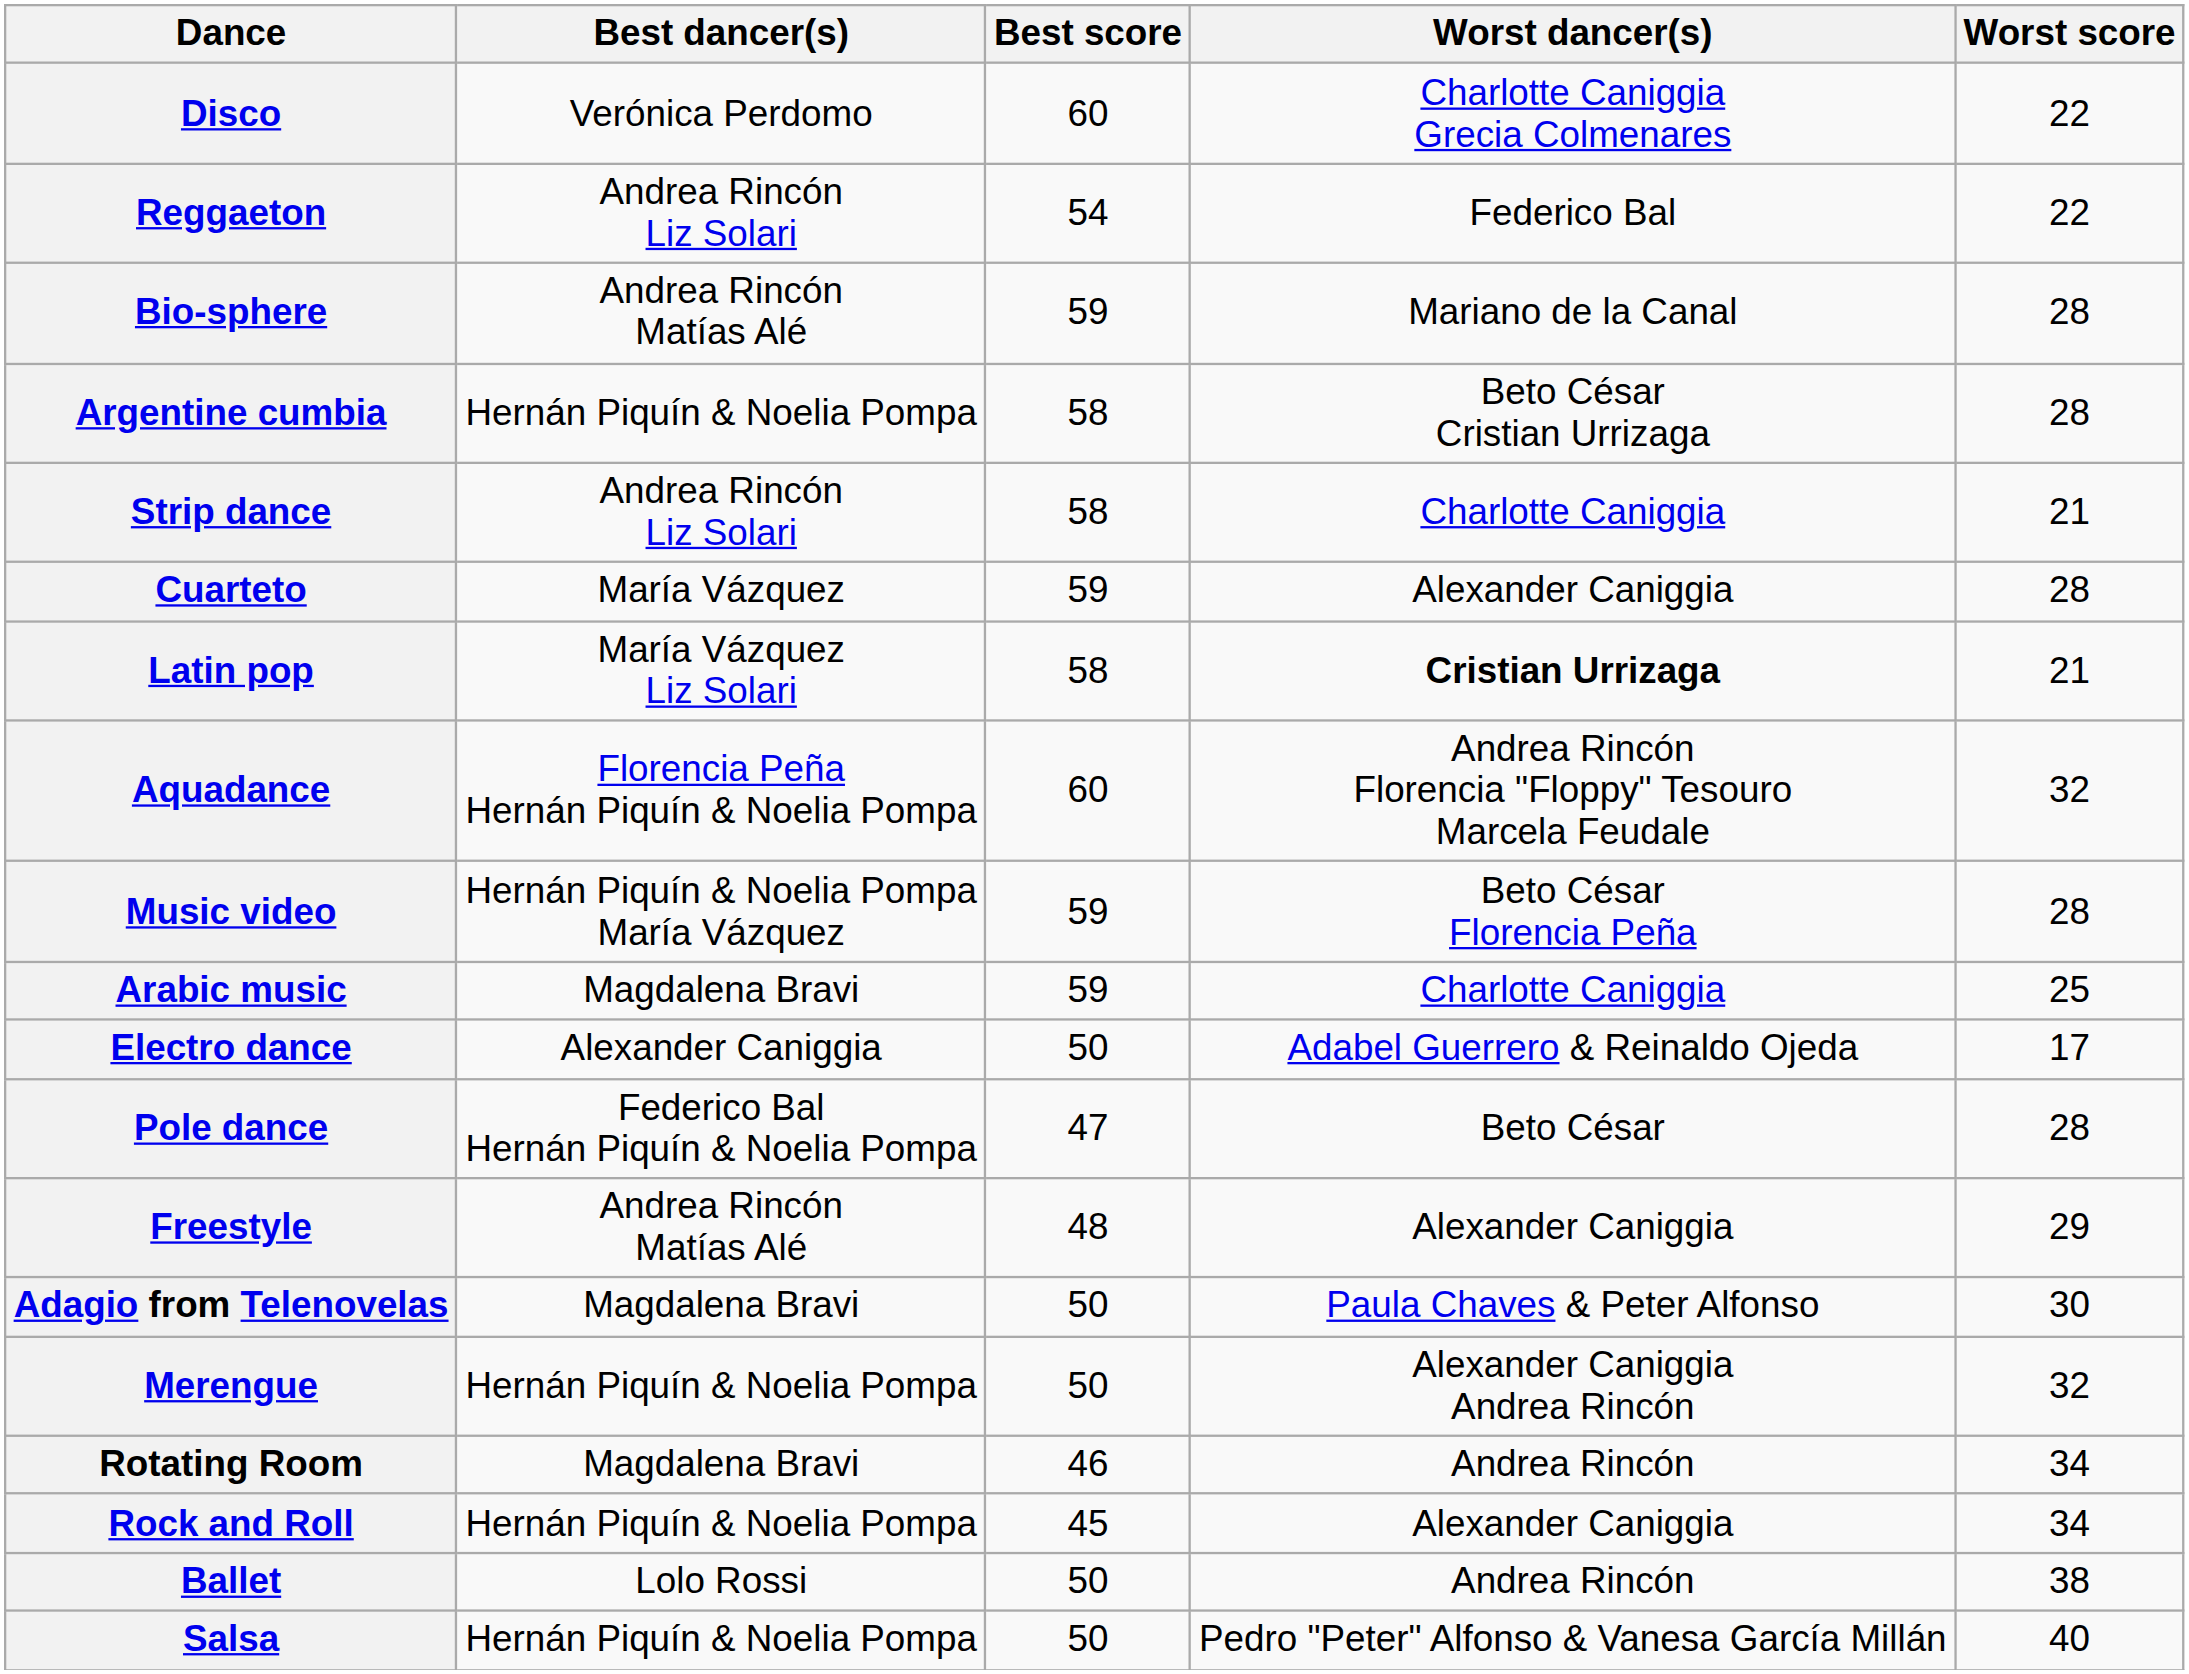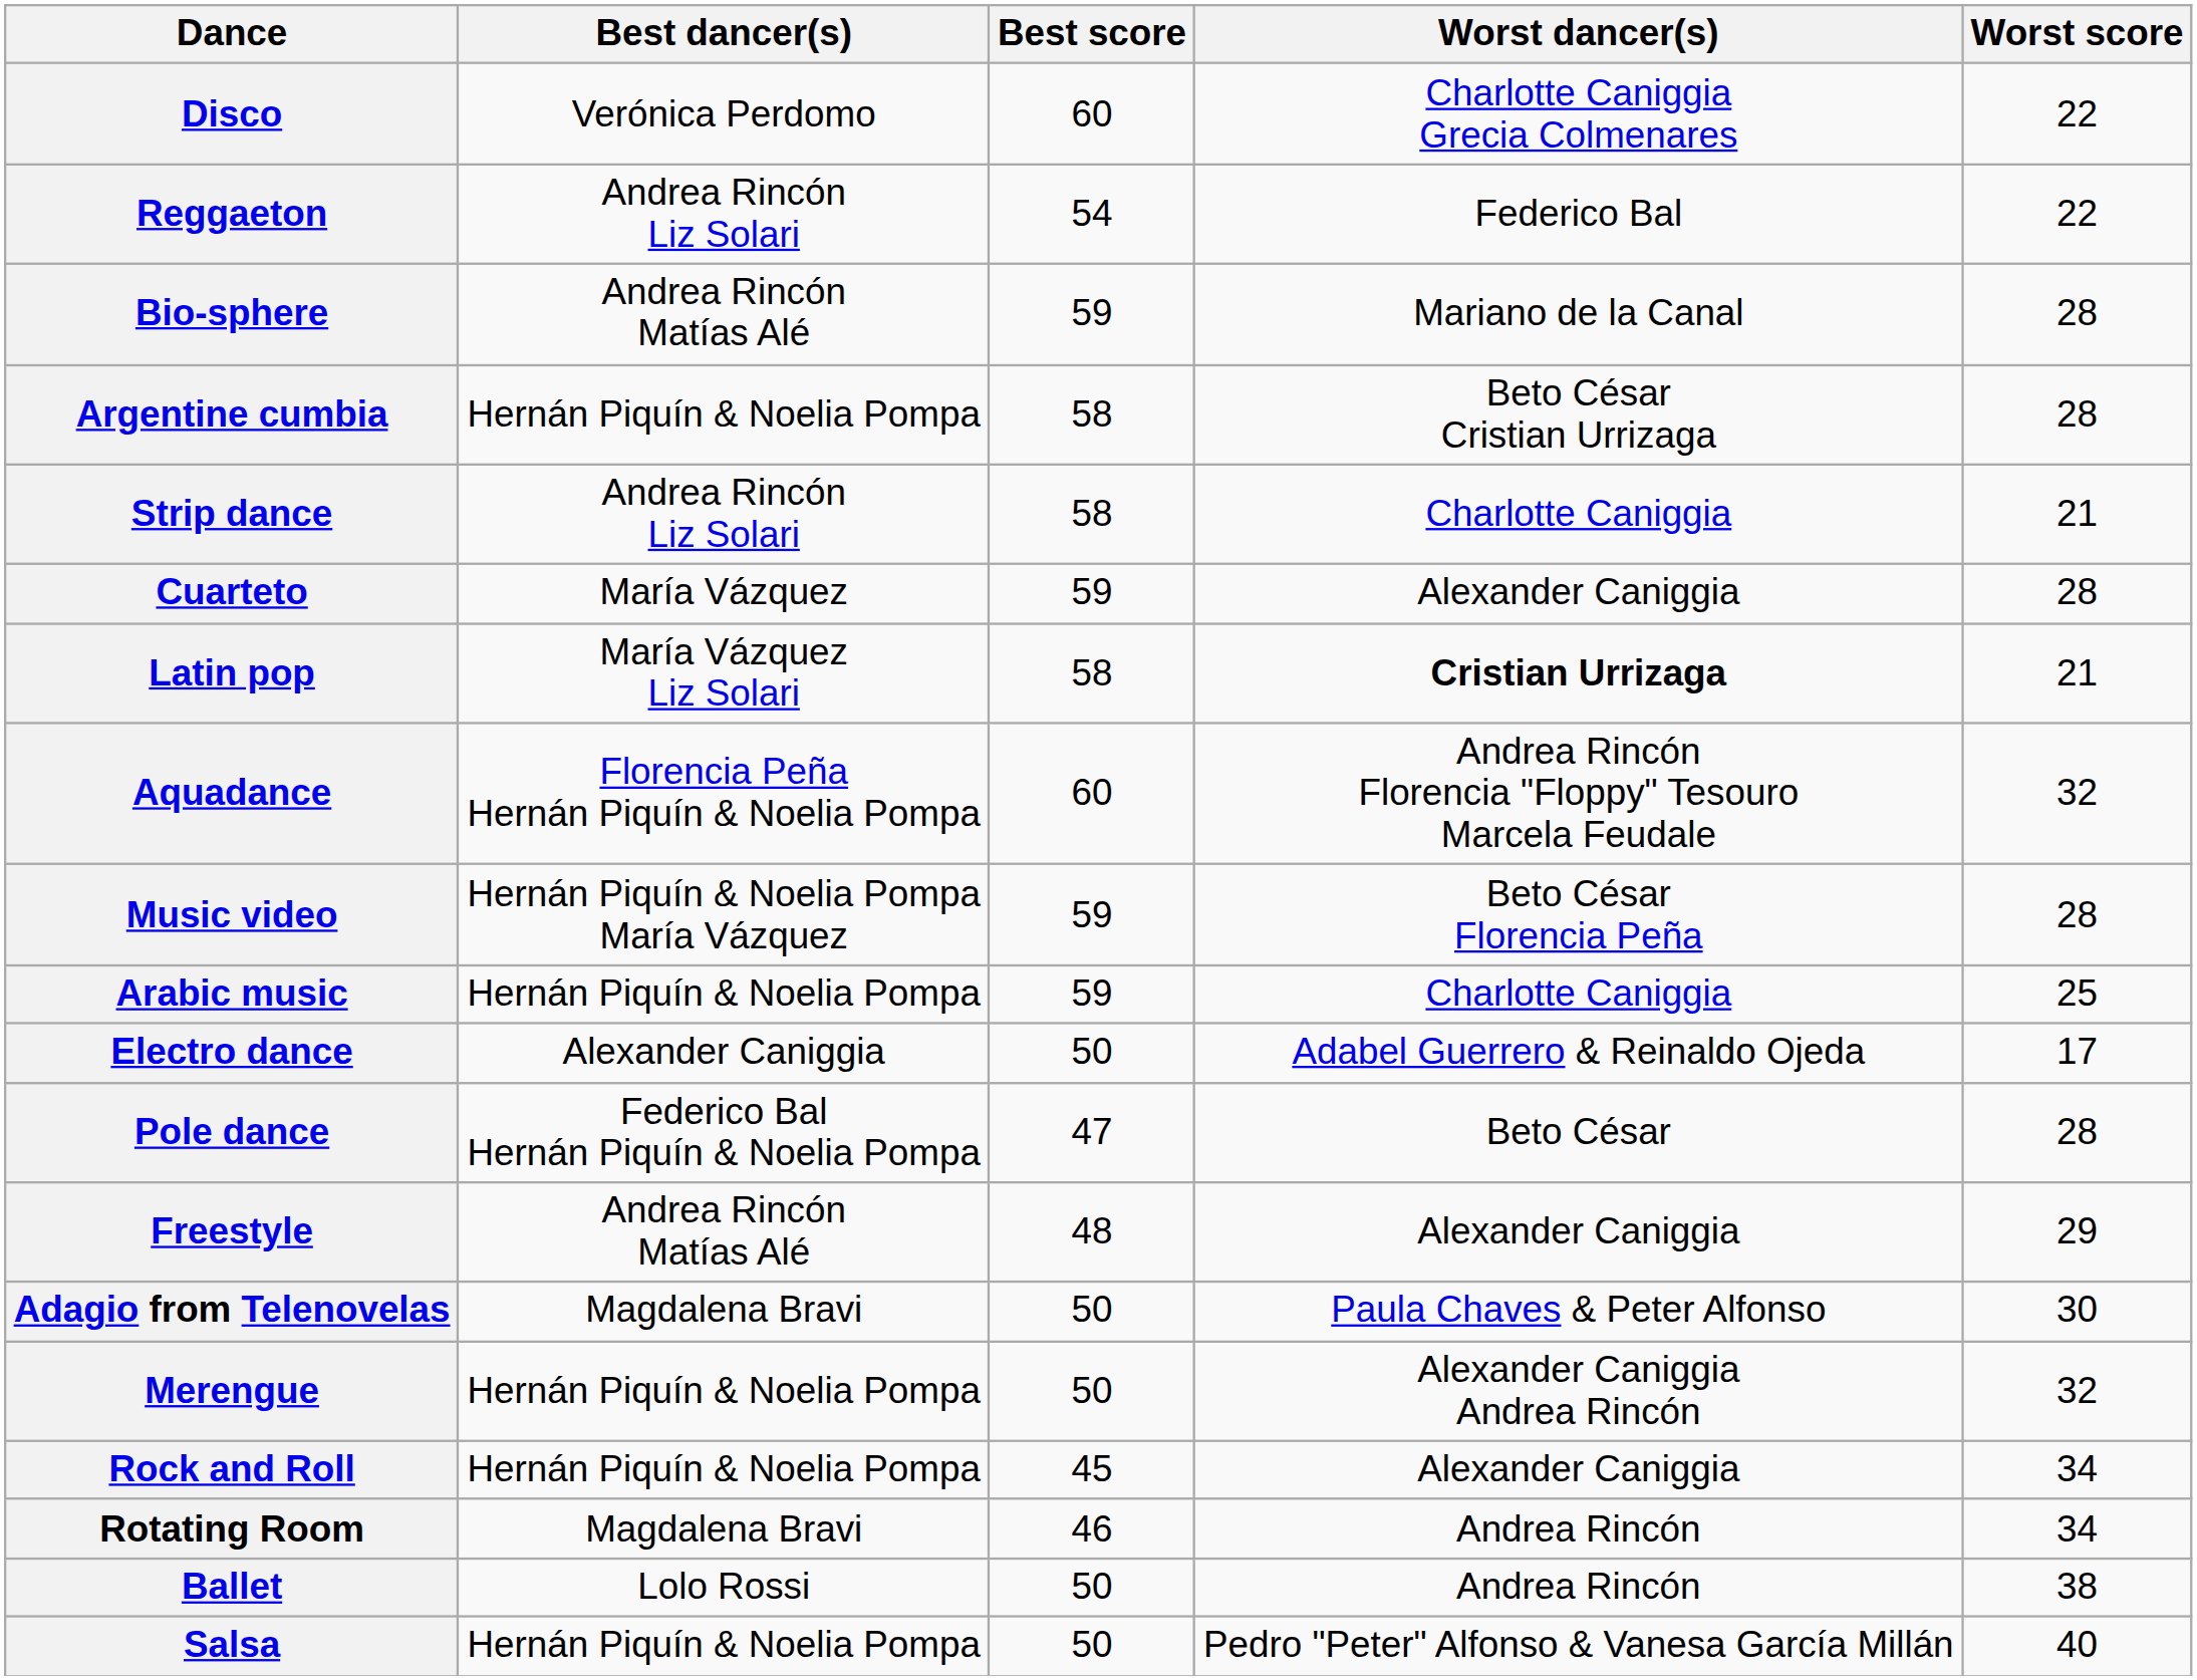Arabic music | Best dancer(s): Magdalena Bravi -> Hernán Piquín & Noelia Pompa
rows swapped: Rock and Roll <-> Rotating Room
